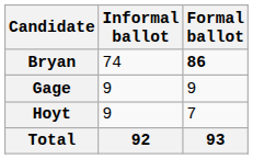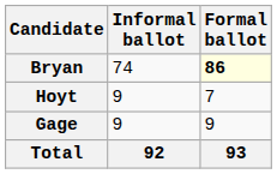Bryan | Formal ballot: no background -> lightyellow background
rows swapped: Gage <-> Hoyt
